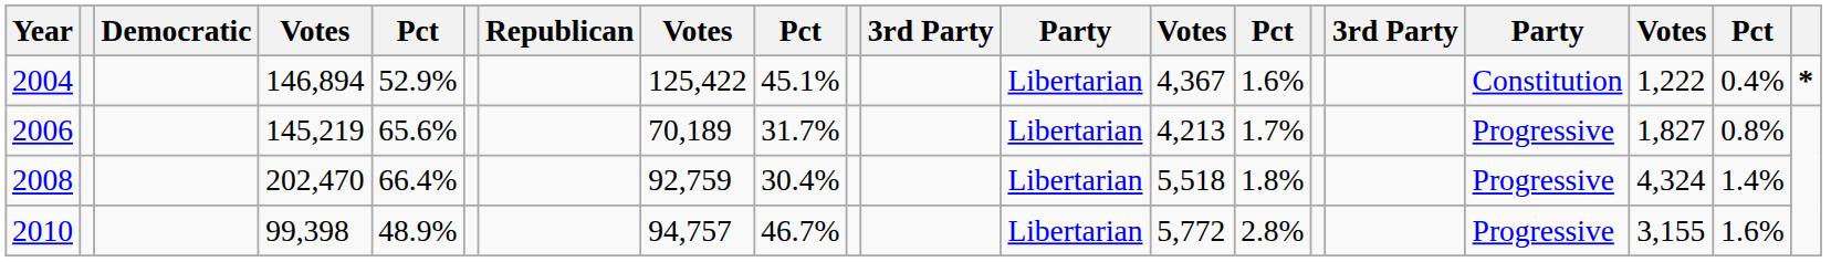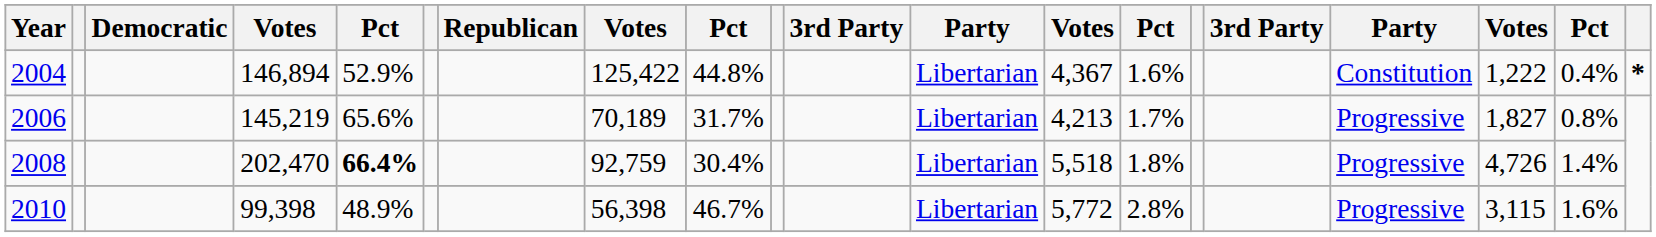2004 | column 9: 45.1% -> 44.8%
2008 | column 5: normal -> bold
2008 | column 18: 4,324 -> 4,726
2010 | column 8: 94,757 -> 56,398
2010 | column 18: 3,155 -> 3,115
